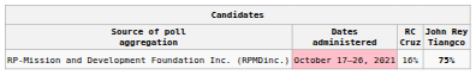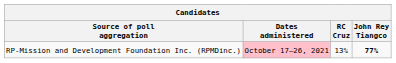RP-Mission and Development Foundation Inc. (RPMDinc.) | RC Cruz: 16% -> 13%
RP-Mission and Development Foundation Inc. (RPMDinc.) | John Rey Tiangco: 75% -> 77%
